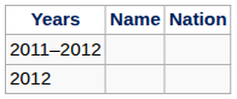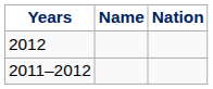rows swapped: 2011–2012 <-> 2012
